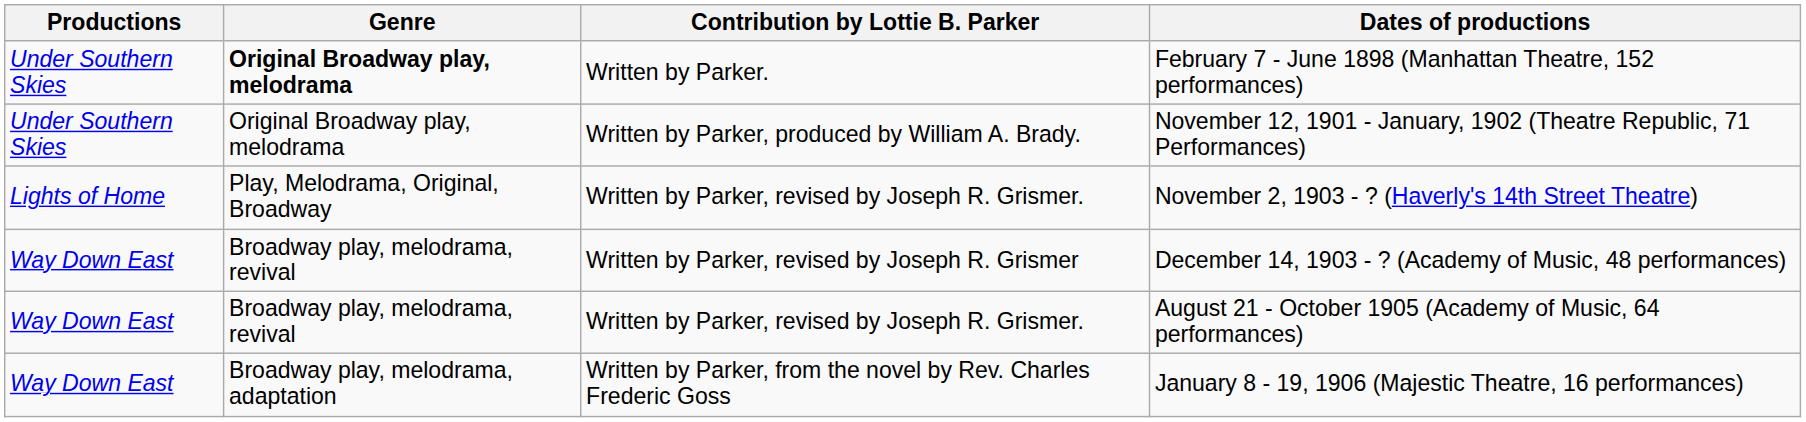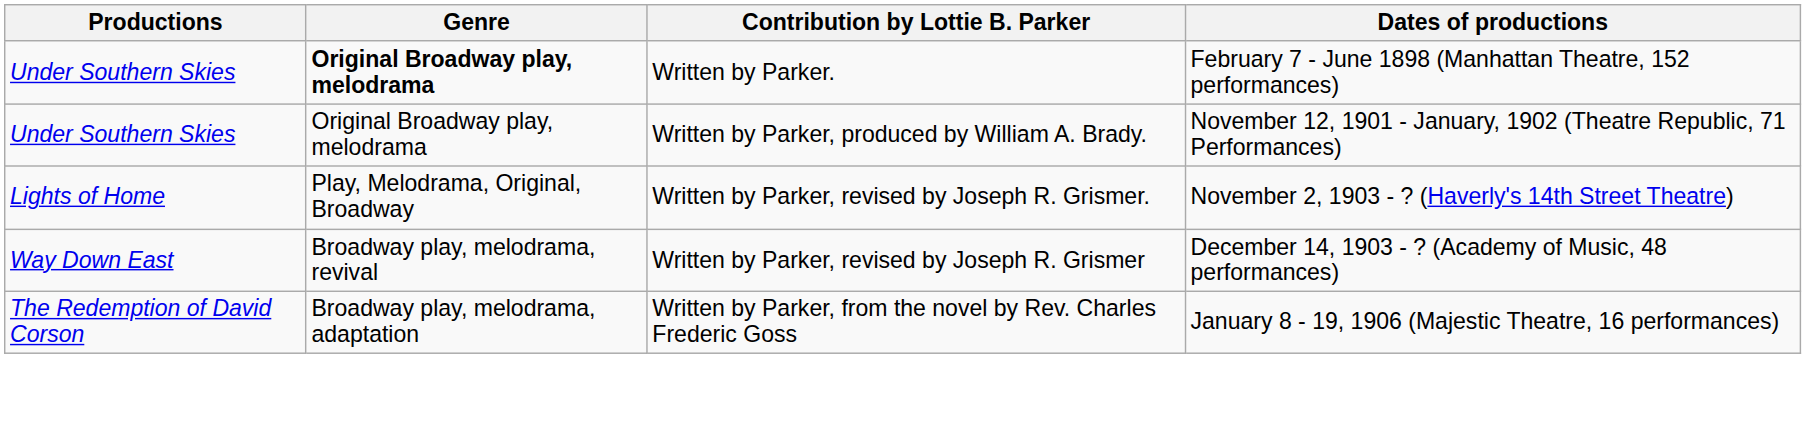- row: Way Down East | Broadway play, melodrama, revival | Written by Parker, revised by Joseph R. Grismer. | August 21 - October 1905 (Academy of Music, 64 performances)
January 8 - 19, 1906 (Majestic Theatre, 16 performances) | Productions: Way Down East -> The Redemption of David Corson
